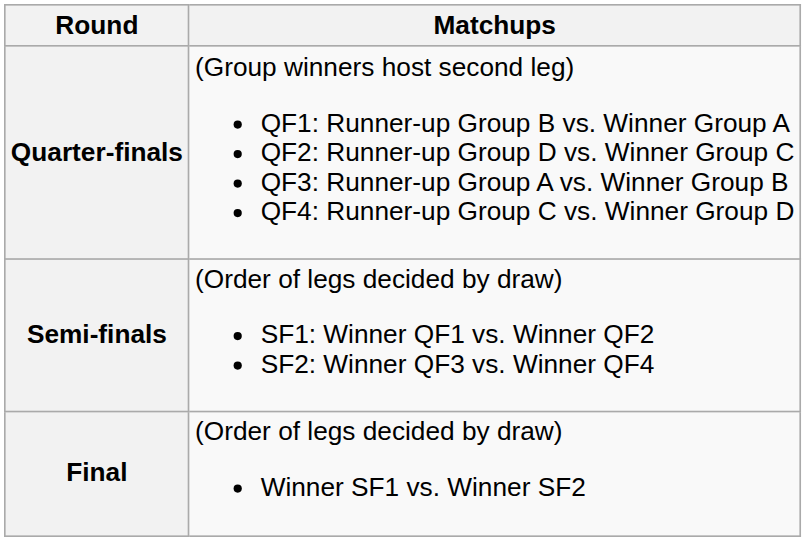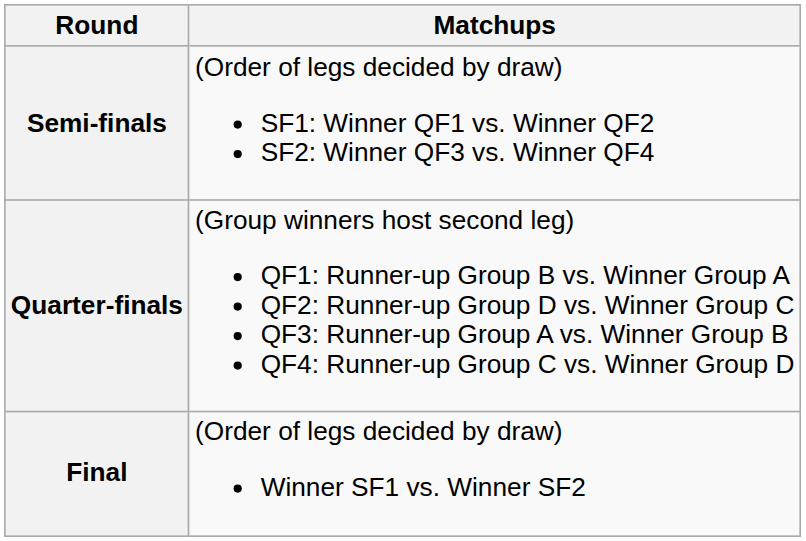rows swapped: Quarter-finals <-> Semi-finals
